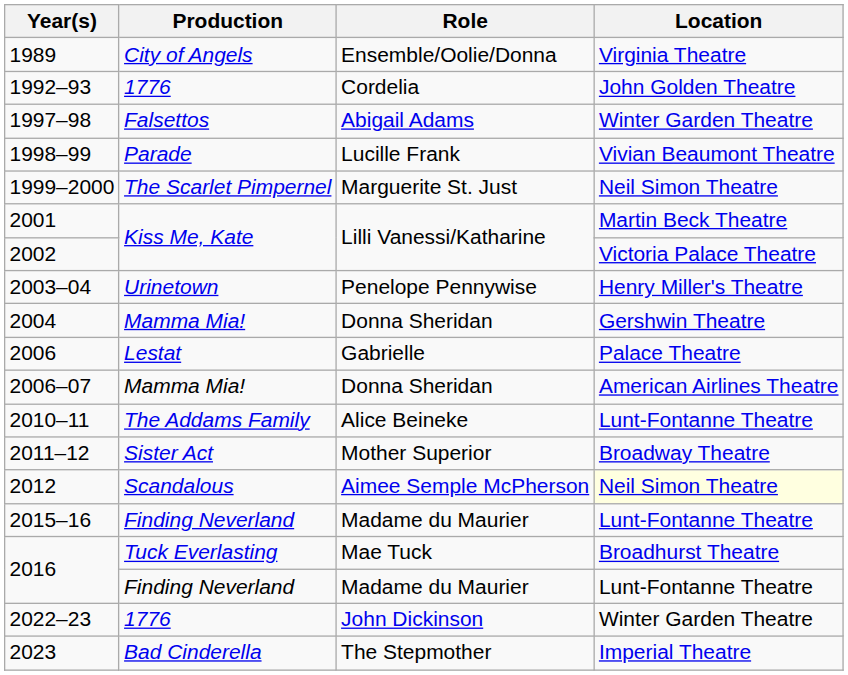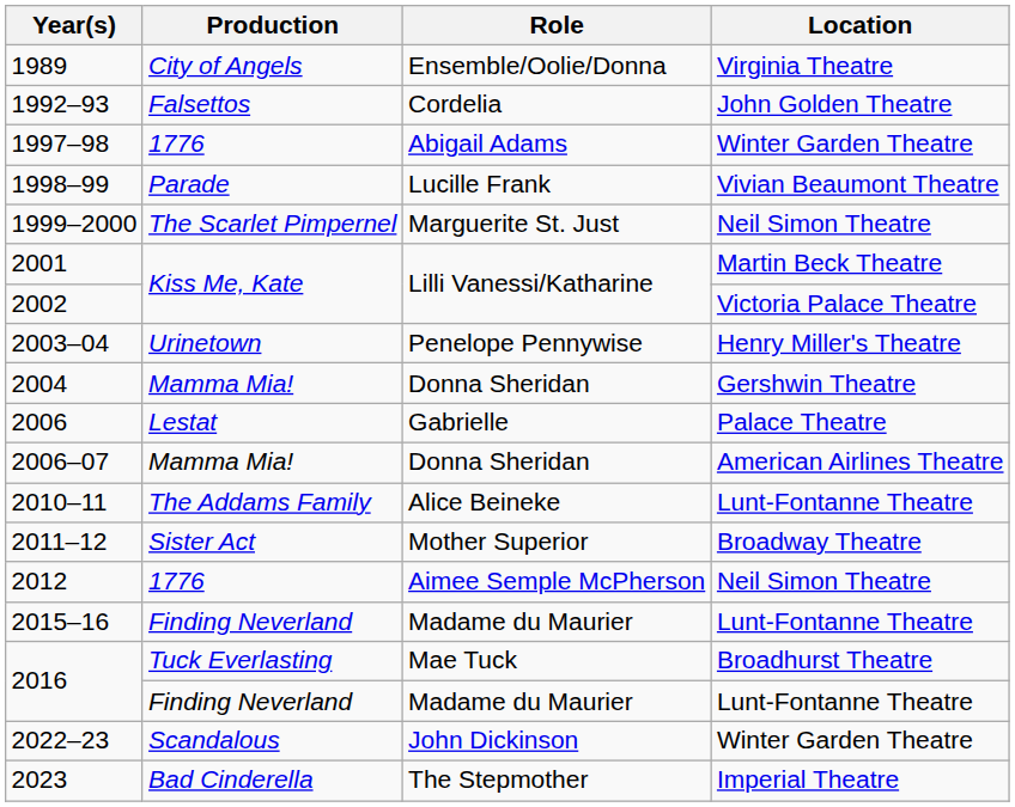1992–93 | Production: 1776 -> Falsettos
1997–98 | Production: Falsettos -> 1776
2012 | Production: Scandalous -> 1776
2012 | Location: lightyellow background -> no background
2022–23 | Production: 1776 -> Scandalous
